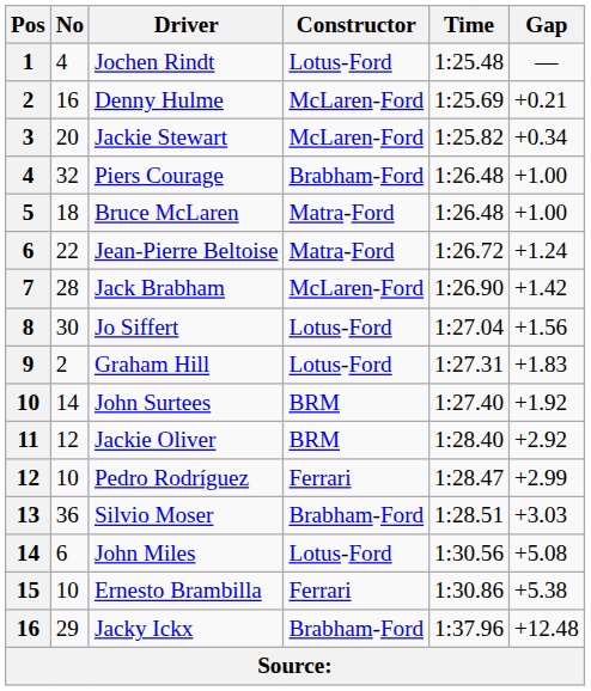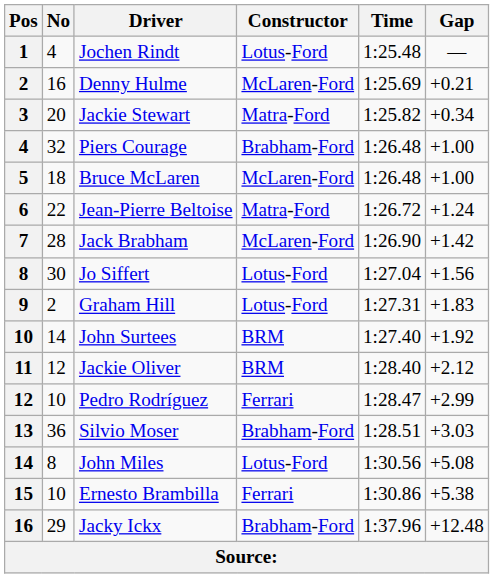Jackie Stewart | Constructor: McLaren-Ford -> Matra-Ford
Bruce McLaren | Constructor: Matra-Ford -> McLaren-Ford
Jackie Oliver | Gap: +2.92 -> +2.12
John Miles | No: 6 -> 8
